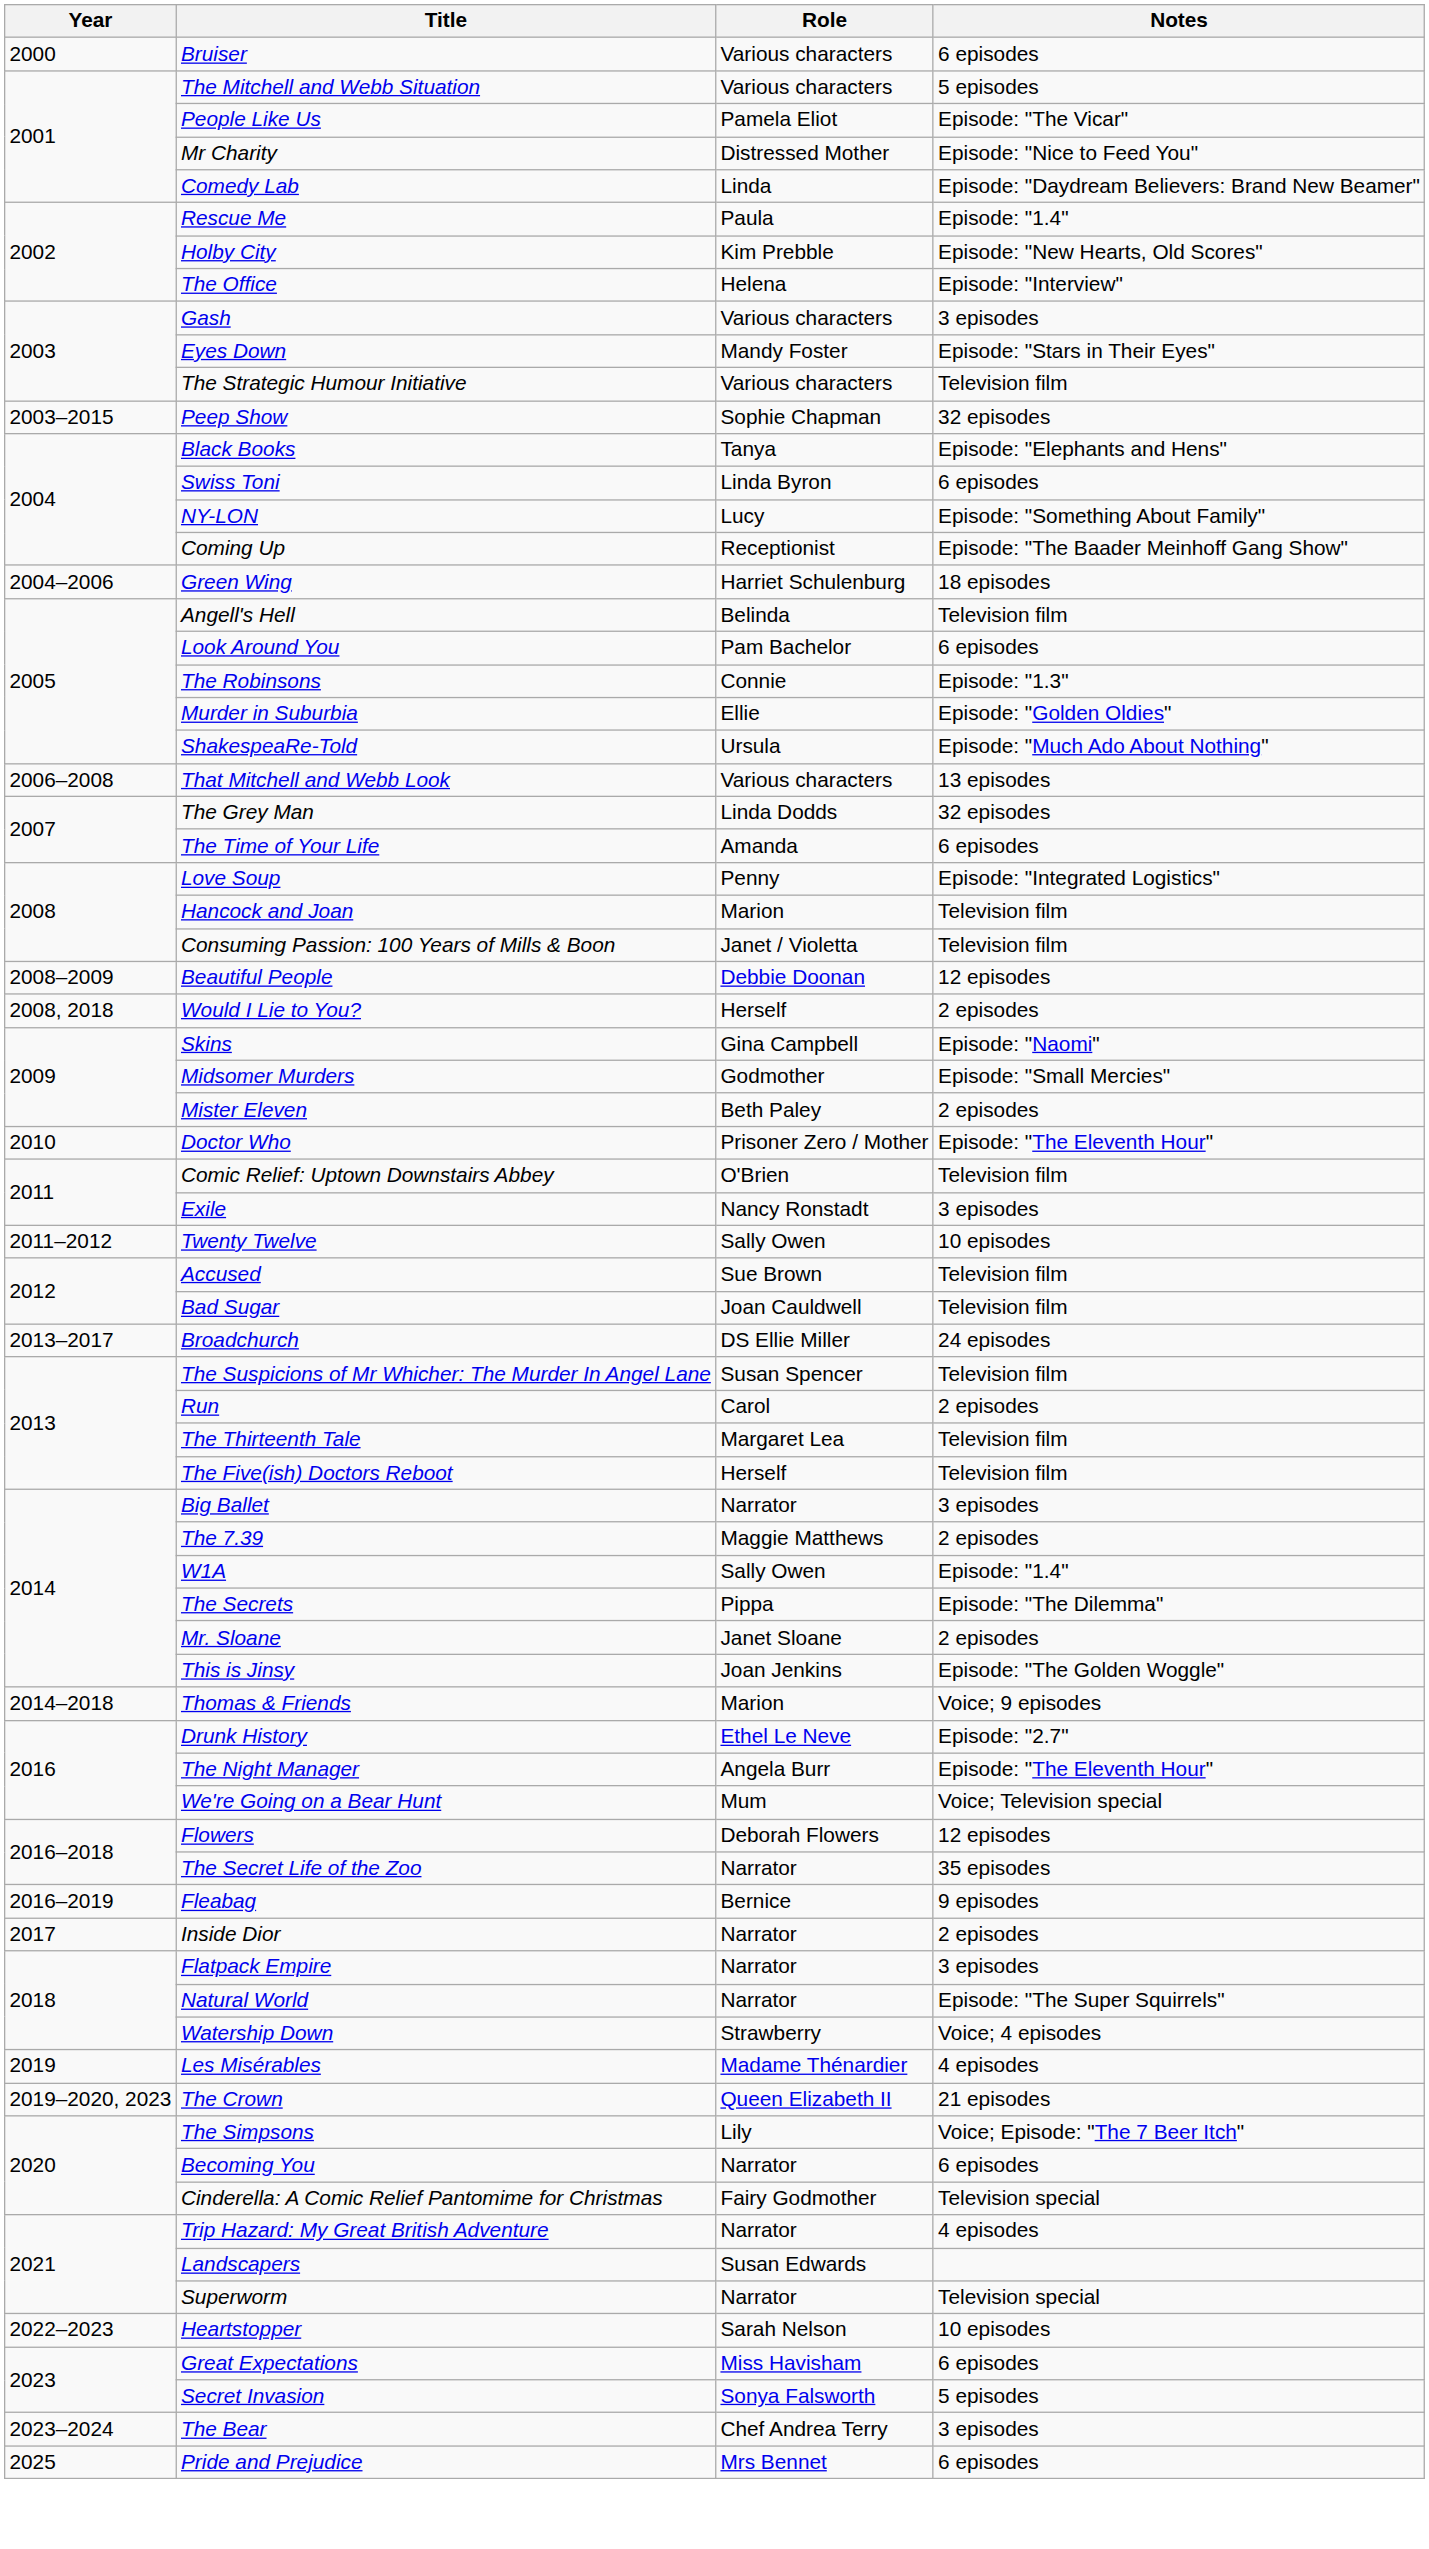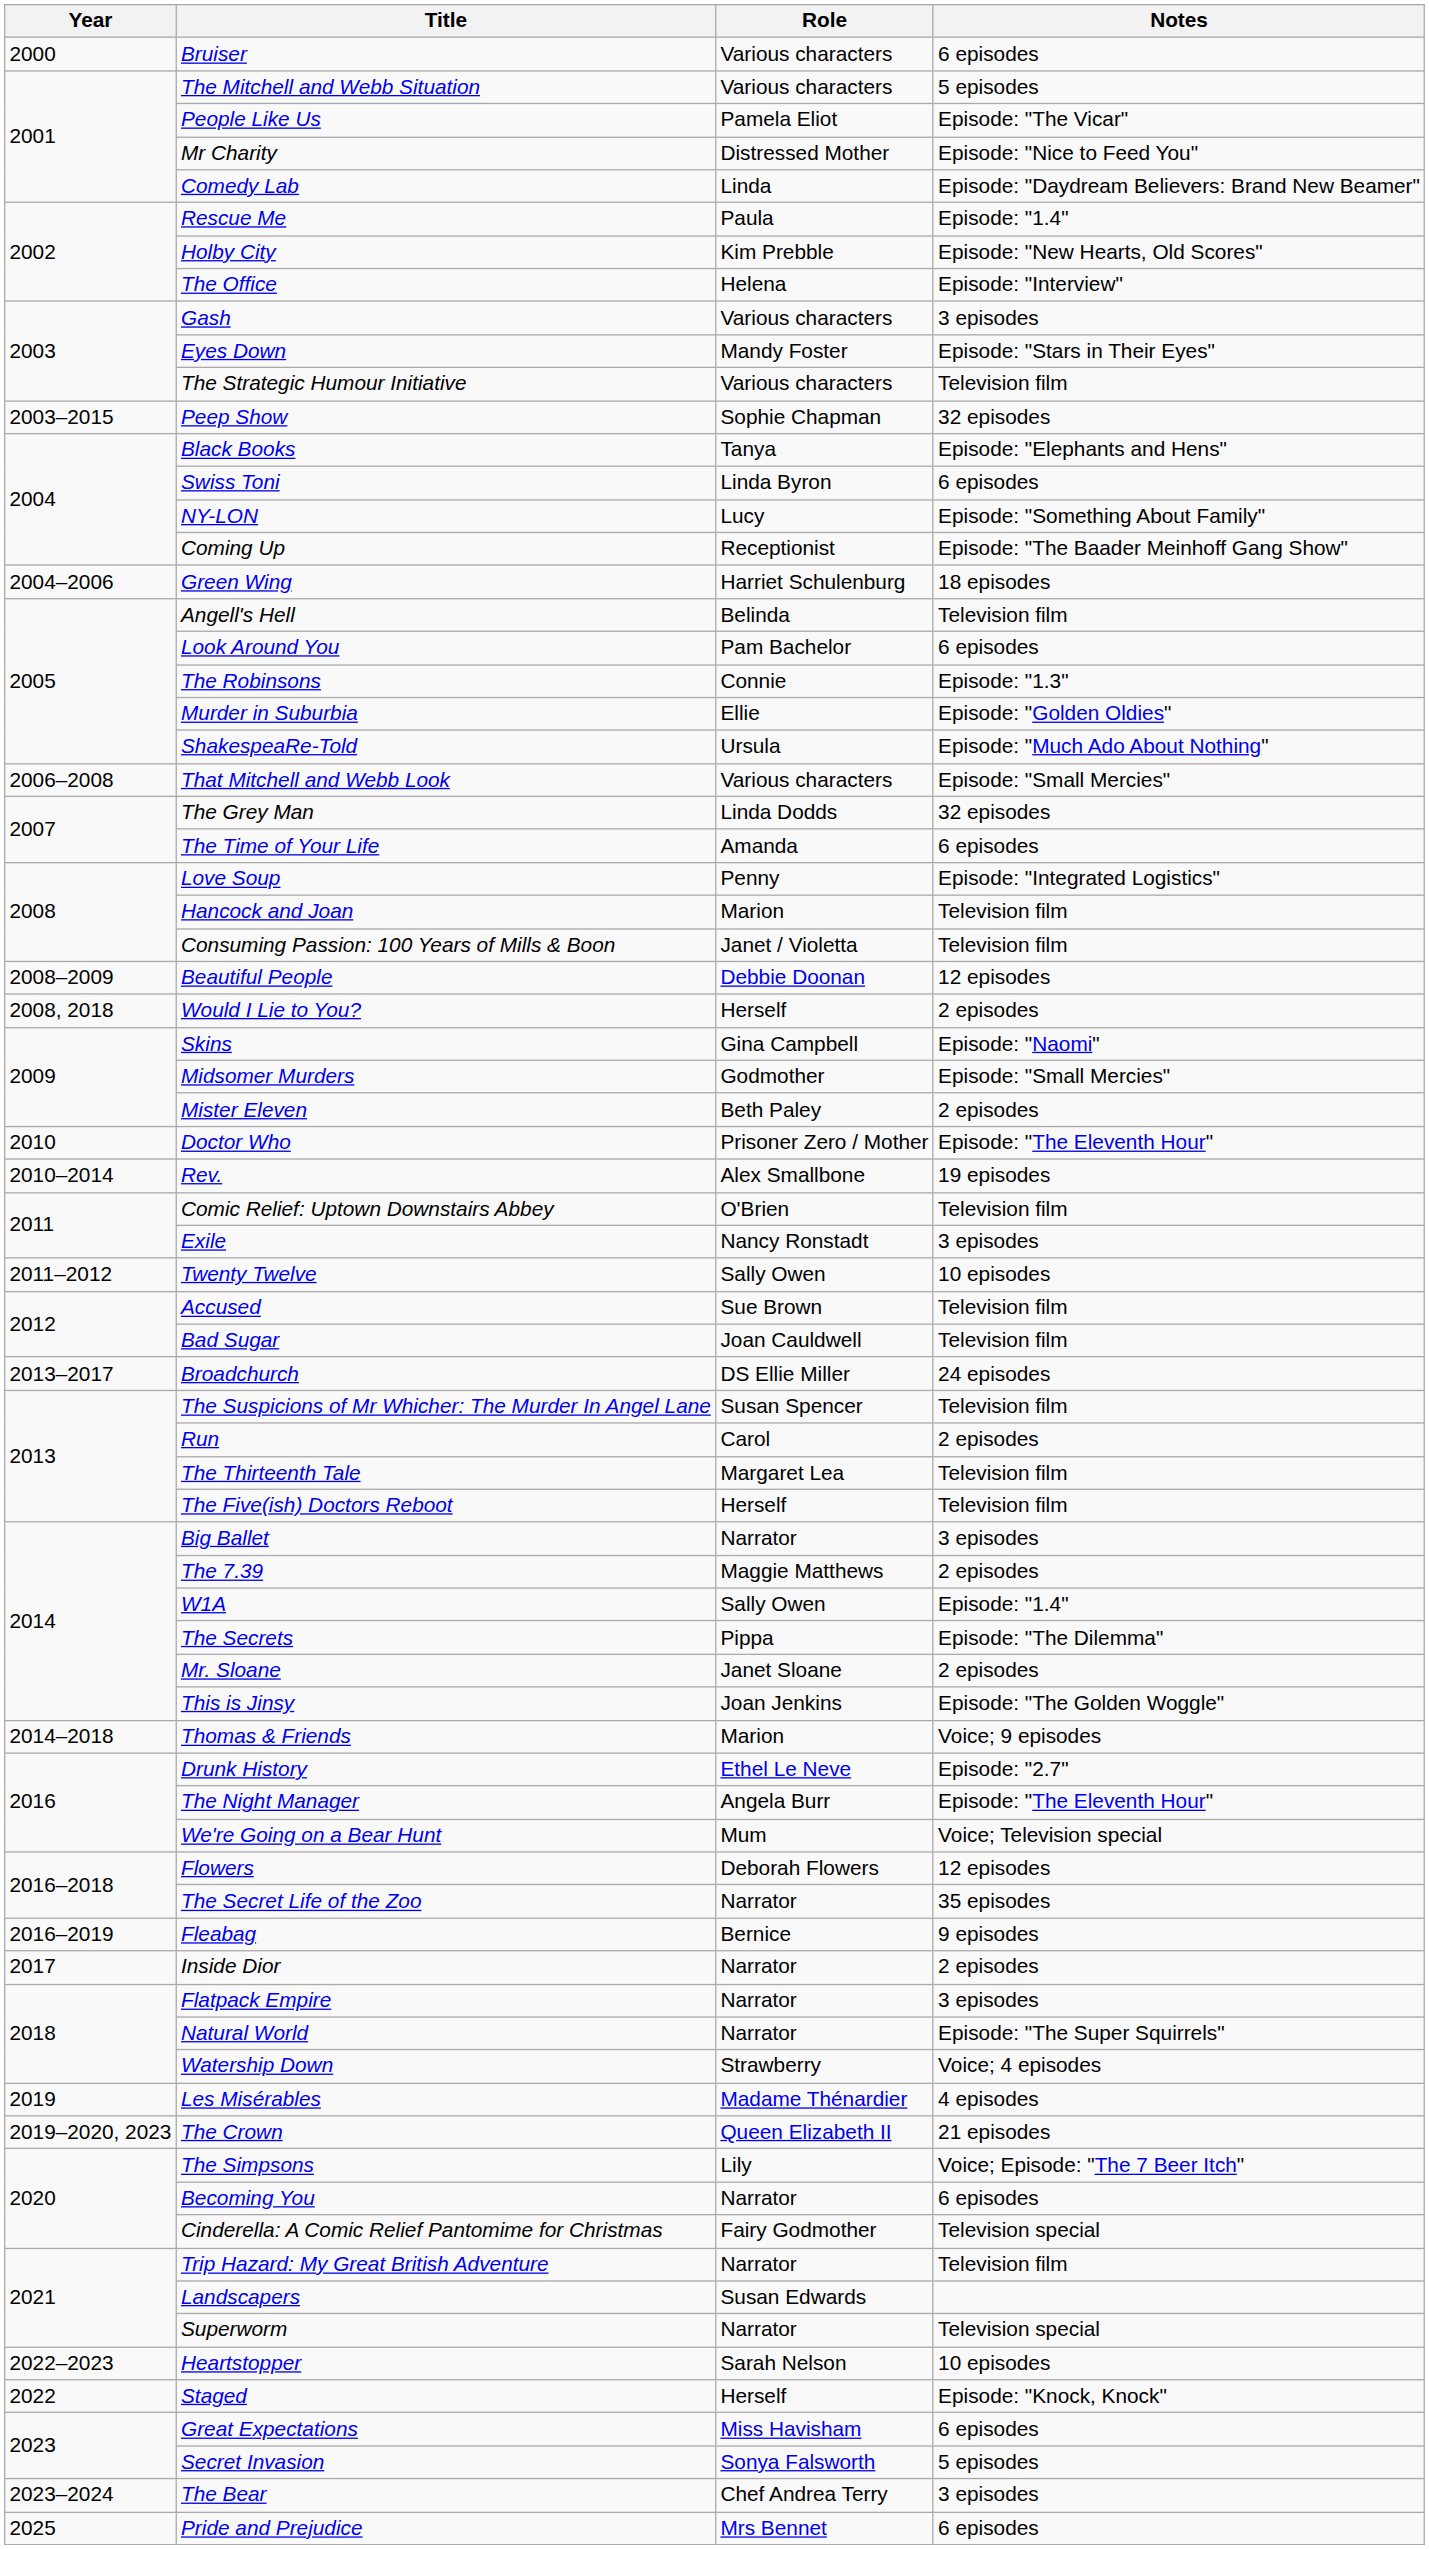That Mitchell and Webb Look | Notes: 13 episodes -> Episode: "Small Mercies"
+ row: 2010–2014 | Rev. | Alex Smallbone | 19 episodes
Trip Hazard: My Great British Adventure | Notes: 4 episodes -> Television film
+ row: 2022 | Staged | Herself | Episode: "Knock, Knock"
